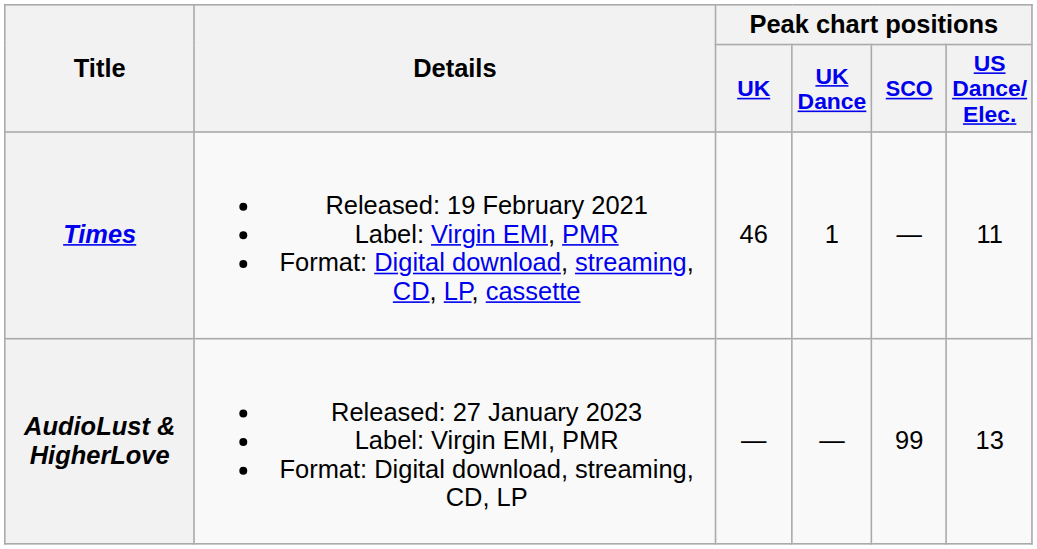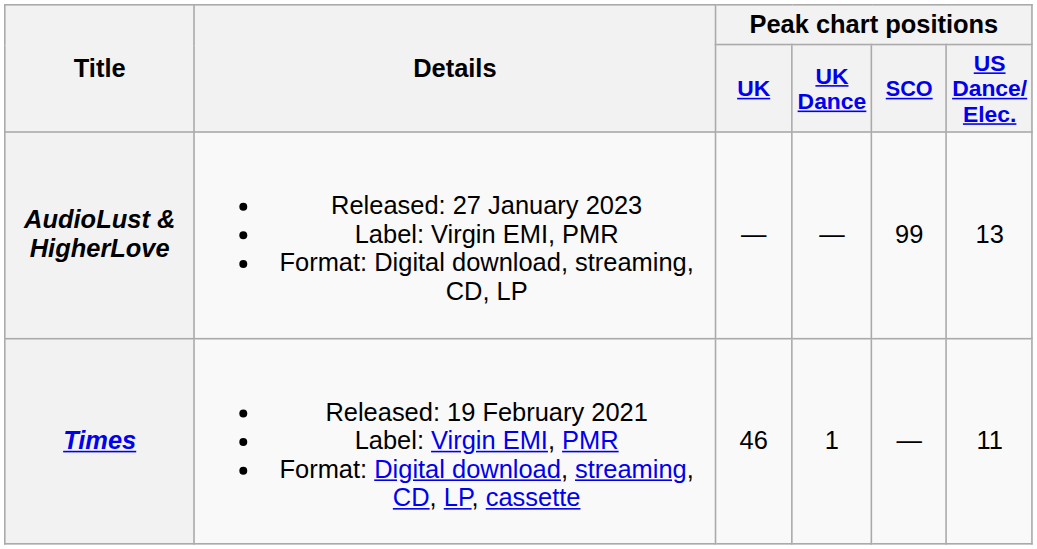rows swapped: Times <-> AudioLust & HigherLove
